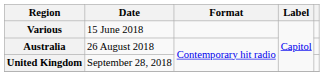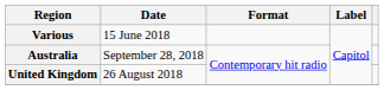Australia | Date: 26 August 2018 -> September 28, 2018
United Kingdom | Date: September 28, 2018 -> 26 August 2018
